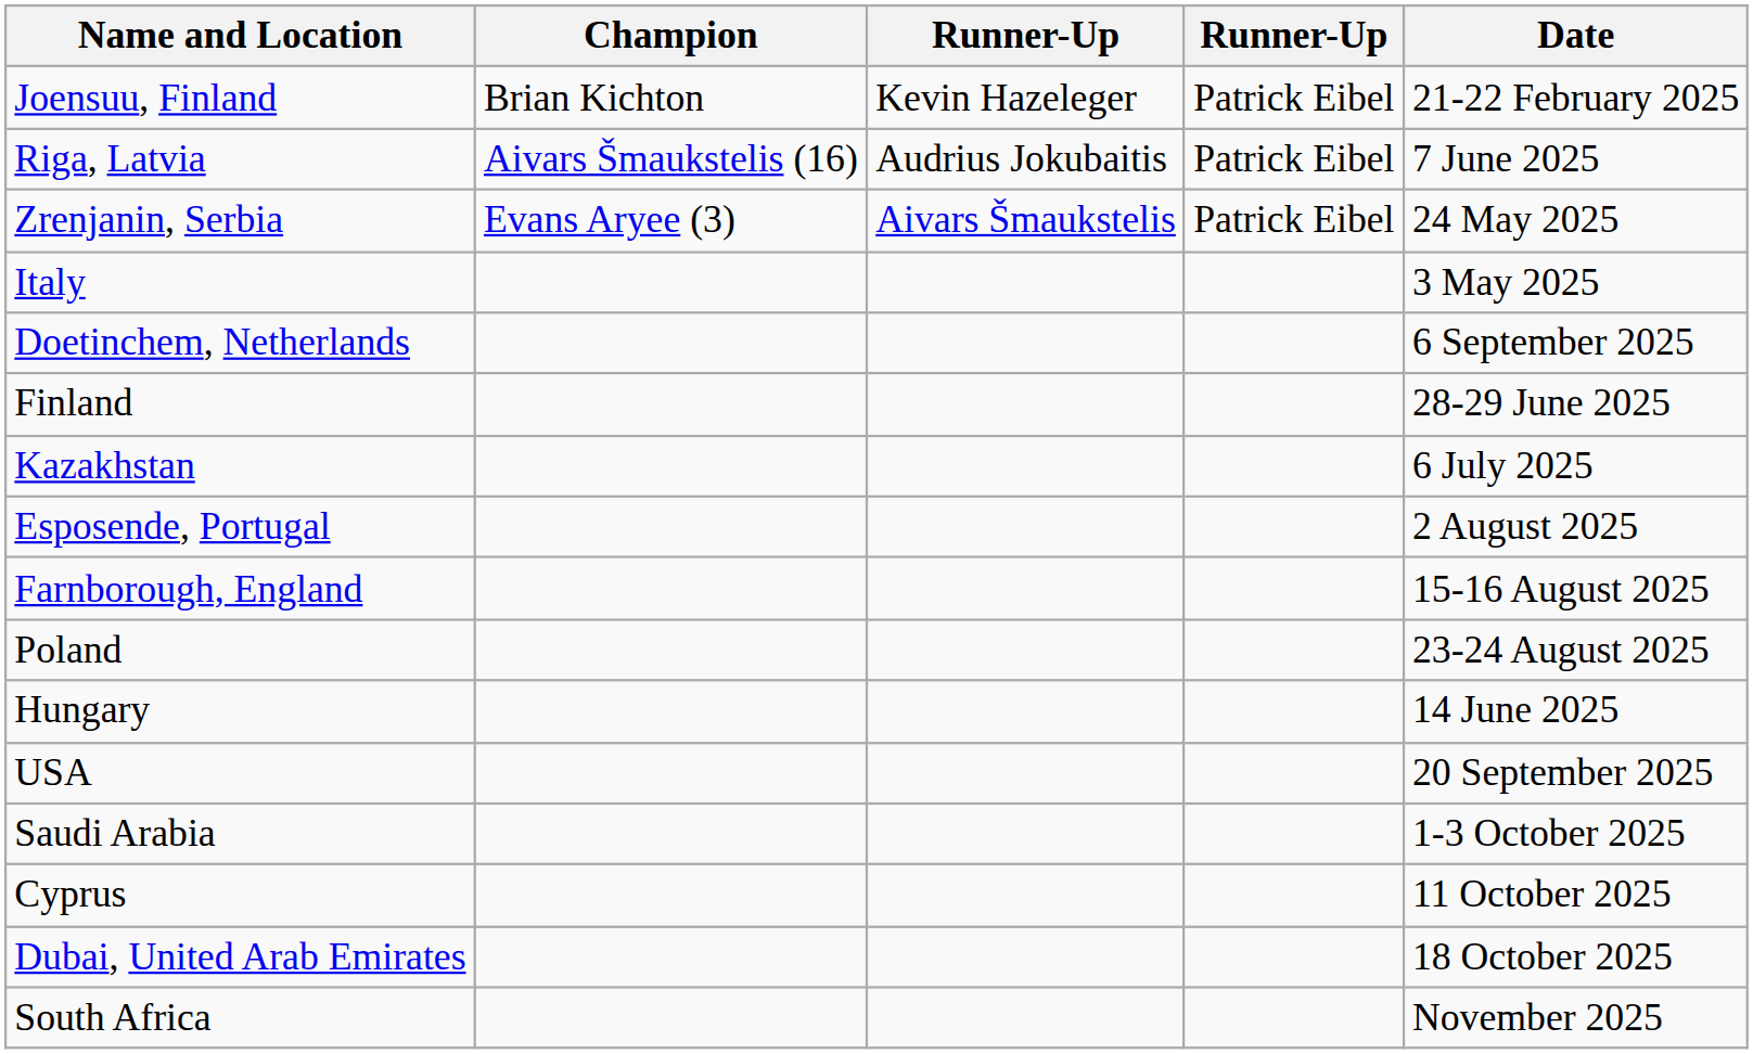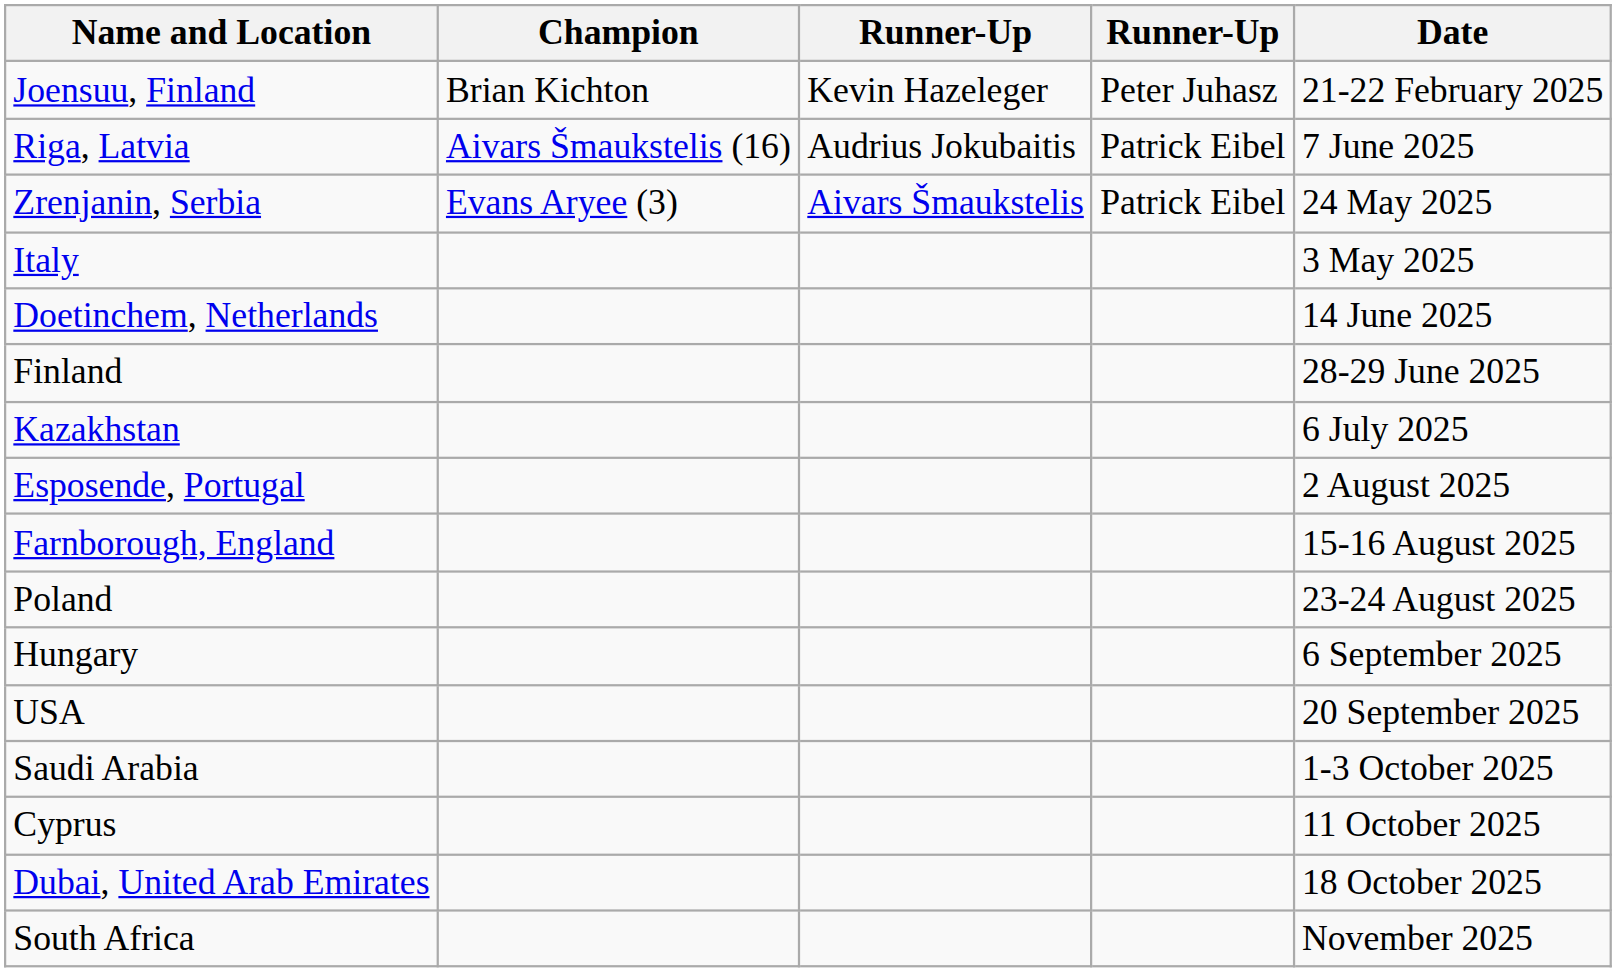Joensuu, Finland | column 4: Patrick Eibel -> Peter Juhasz
Doetinchem, Netherlands | Date: 6 September 2025 -> 14 June 2025
Hungary | Date: 14 June 2025 -> 6 September 2025
